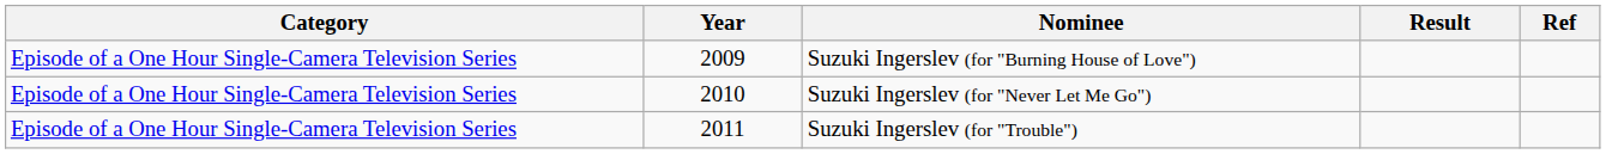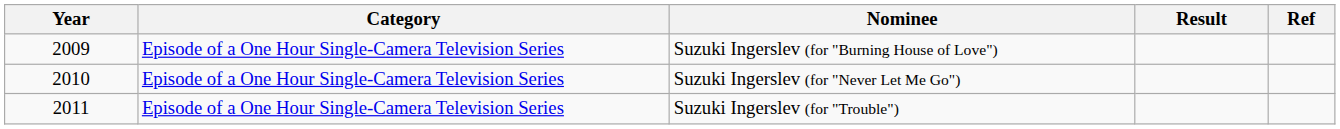columns swapped: Year <-> Category
